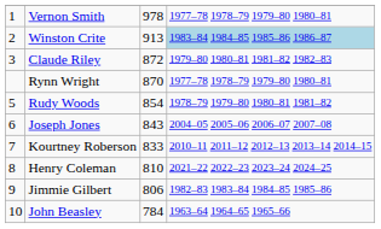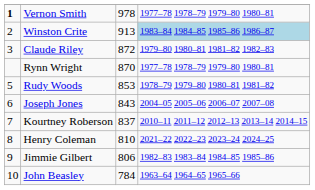Vernon Smith | column 1: normal -> bold
Rudy Woods | column 3: 854 -> 853
Kourtney Roberson | column 3: 833 -> 837
